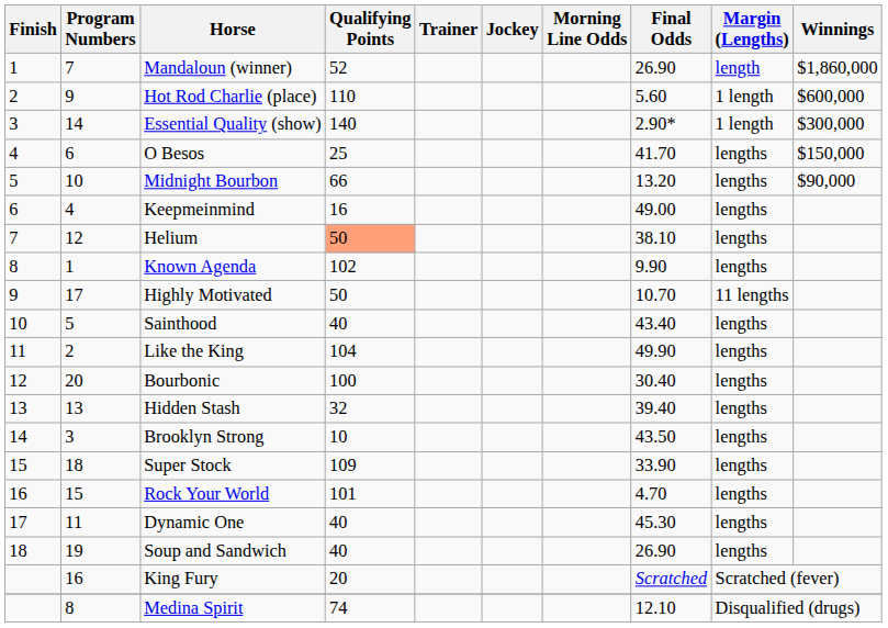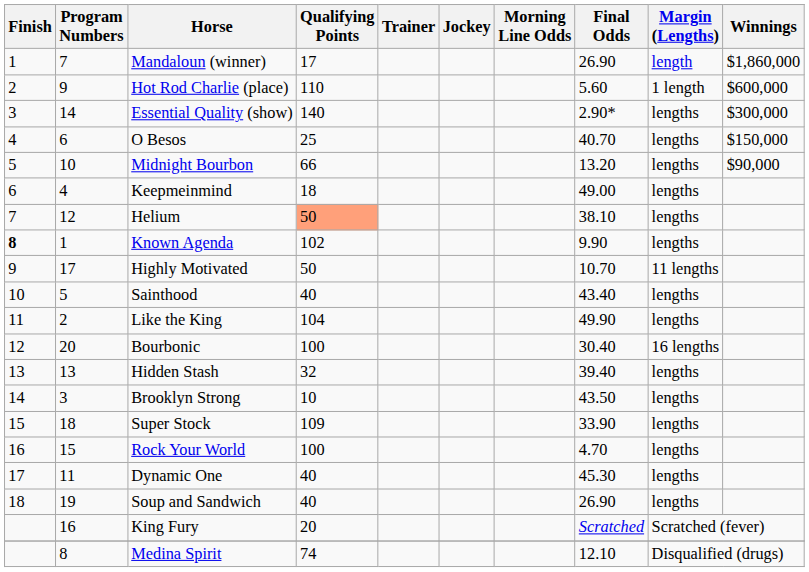Mandaloun (winner) | Qualifying Points: 52 -> 17
Essential Quality (show) | Margin (Lengths): 1 length -> lengths
O Besos | Final Odds: 41.70 -> 40.70
Keepmeinmind | Qualifying Points: 16 -> 18
Known Agenda | Finish: normal -> bold
Bourbonic | Margin (Lengths): lengths -> 16 lengths
Rock Your World | Qualifying Points: 101 -> 100
